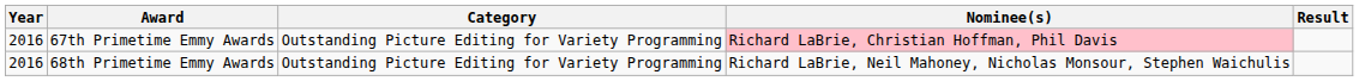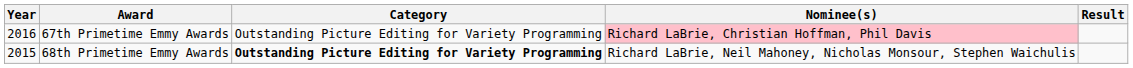68th Primetime Emmy Awards | Year: 2016 -> 2015
68th Primetime Emmy Awards | Category: normal -> bold
